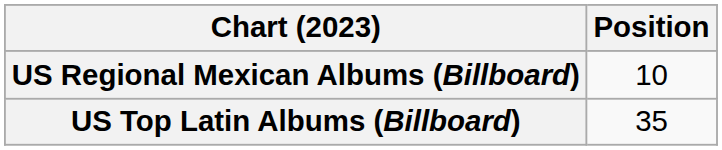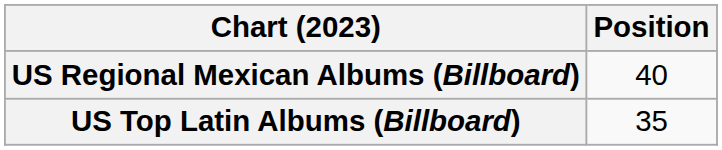US Regional Mexican Albums (Billboard) | Position: 10 -> 40
